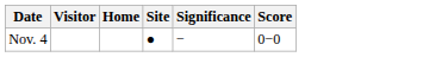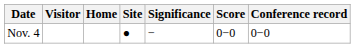+ column: Conference record | 0−0
